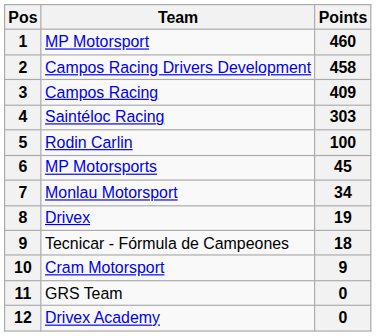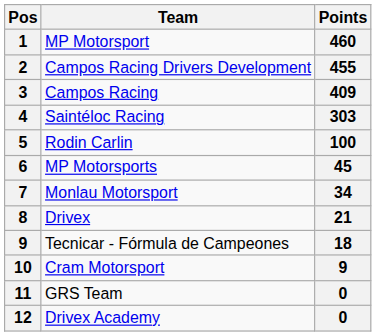Campos Racing Drivers Development | Points: 458 -> 455
Drivex | Points: 19 -> 21
